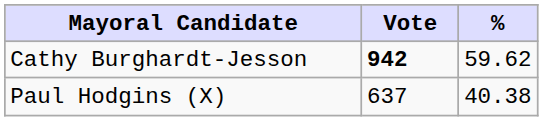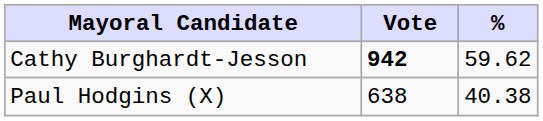Paul Hodgins (X) | Vote: 637 -> 638
